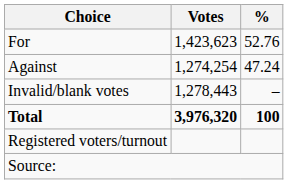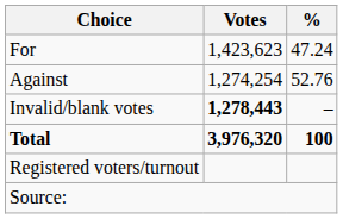For | %: 52.76 -> 47.24
Against | %: 47.24 -> 52.76
Invalid/blank votes | Votes: normal -> bold
